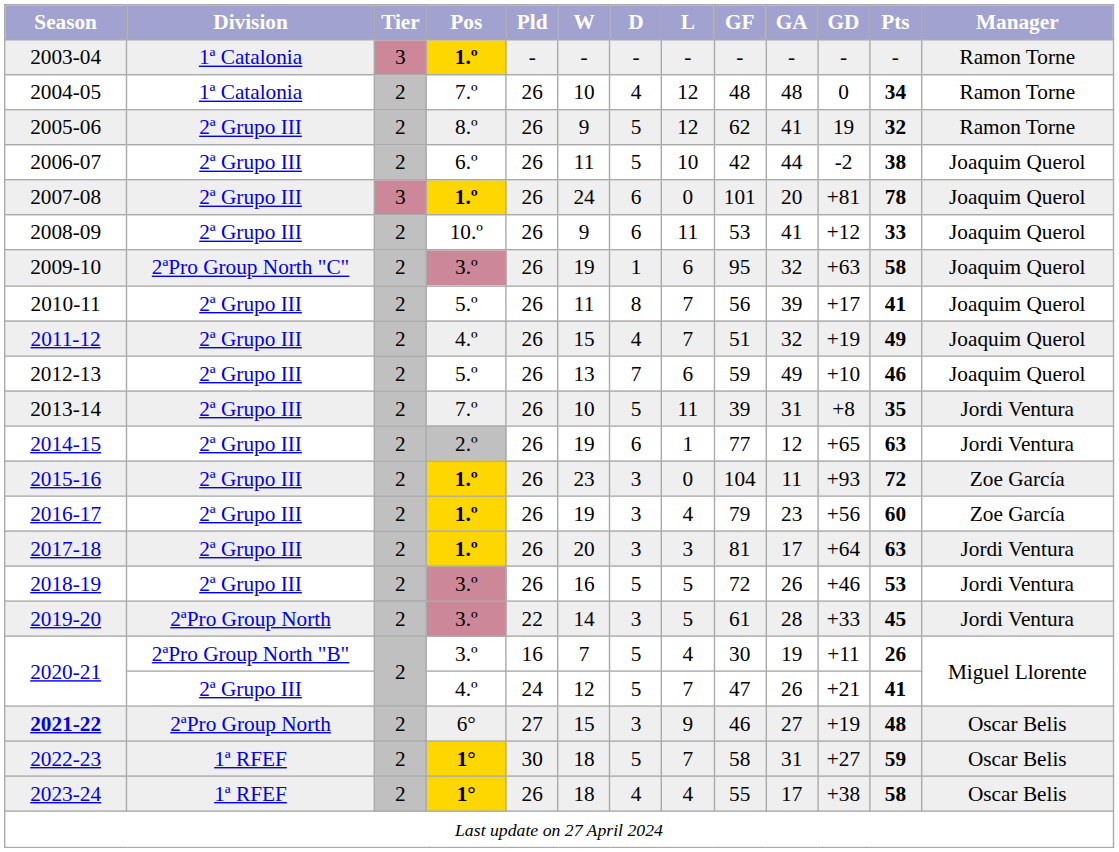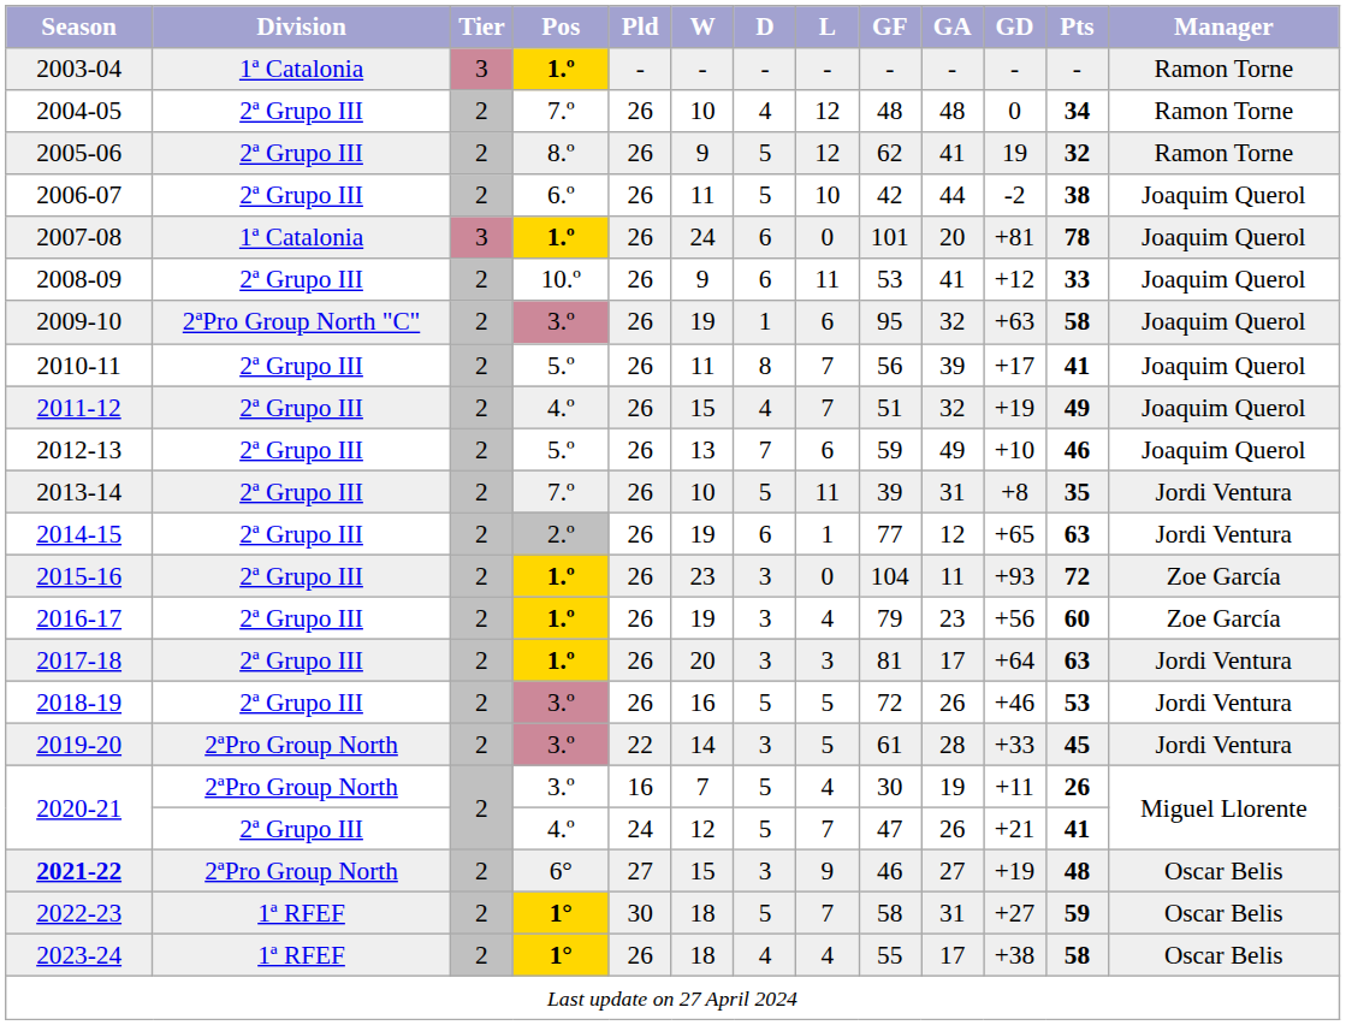2004-05 | Division: 1ª Catalonia -> 2ª Grupo III
2007-08 | Division: 2ª Grupo III -> 1ª Catalonia
2020-21 / 3.º | Division: 2ªPro Group North "B" -> 2ªPro Group North
